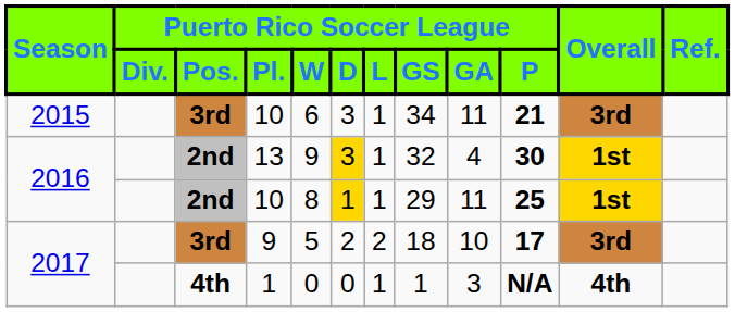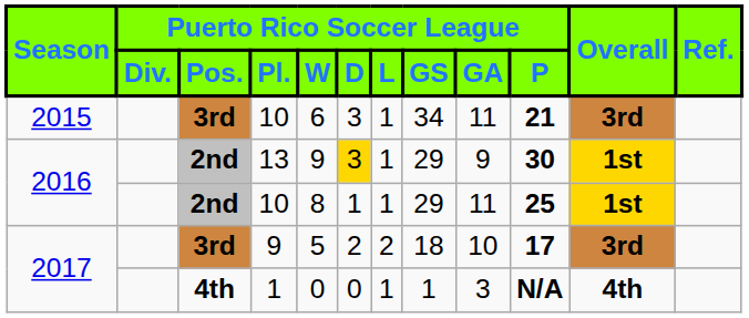13 | Puerto Rico Soccer League / GS: 32 -> 29
13 | Puerto Rico Soccer League / GA: 4 -> 9
2016 / 10 | Puerto Rico Soccer League / D: gold background -> no background
